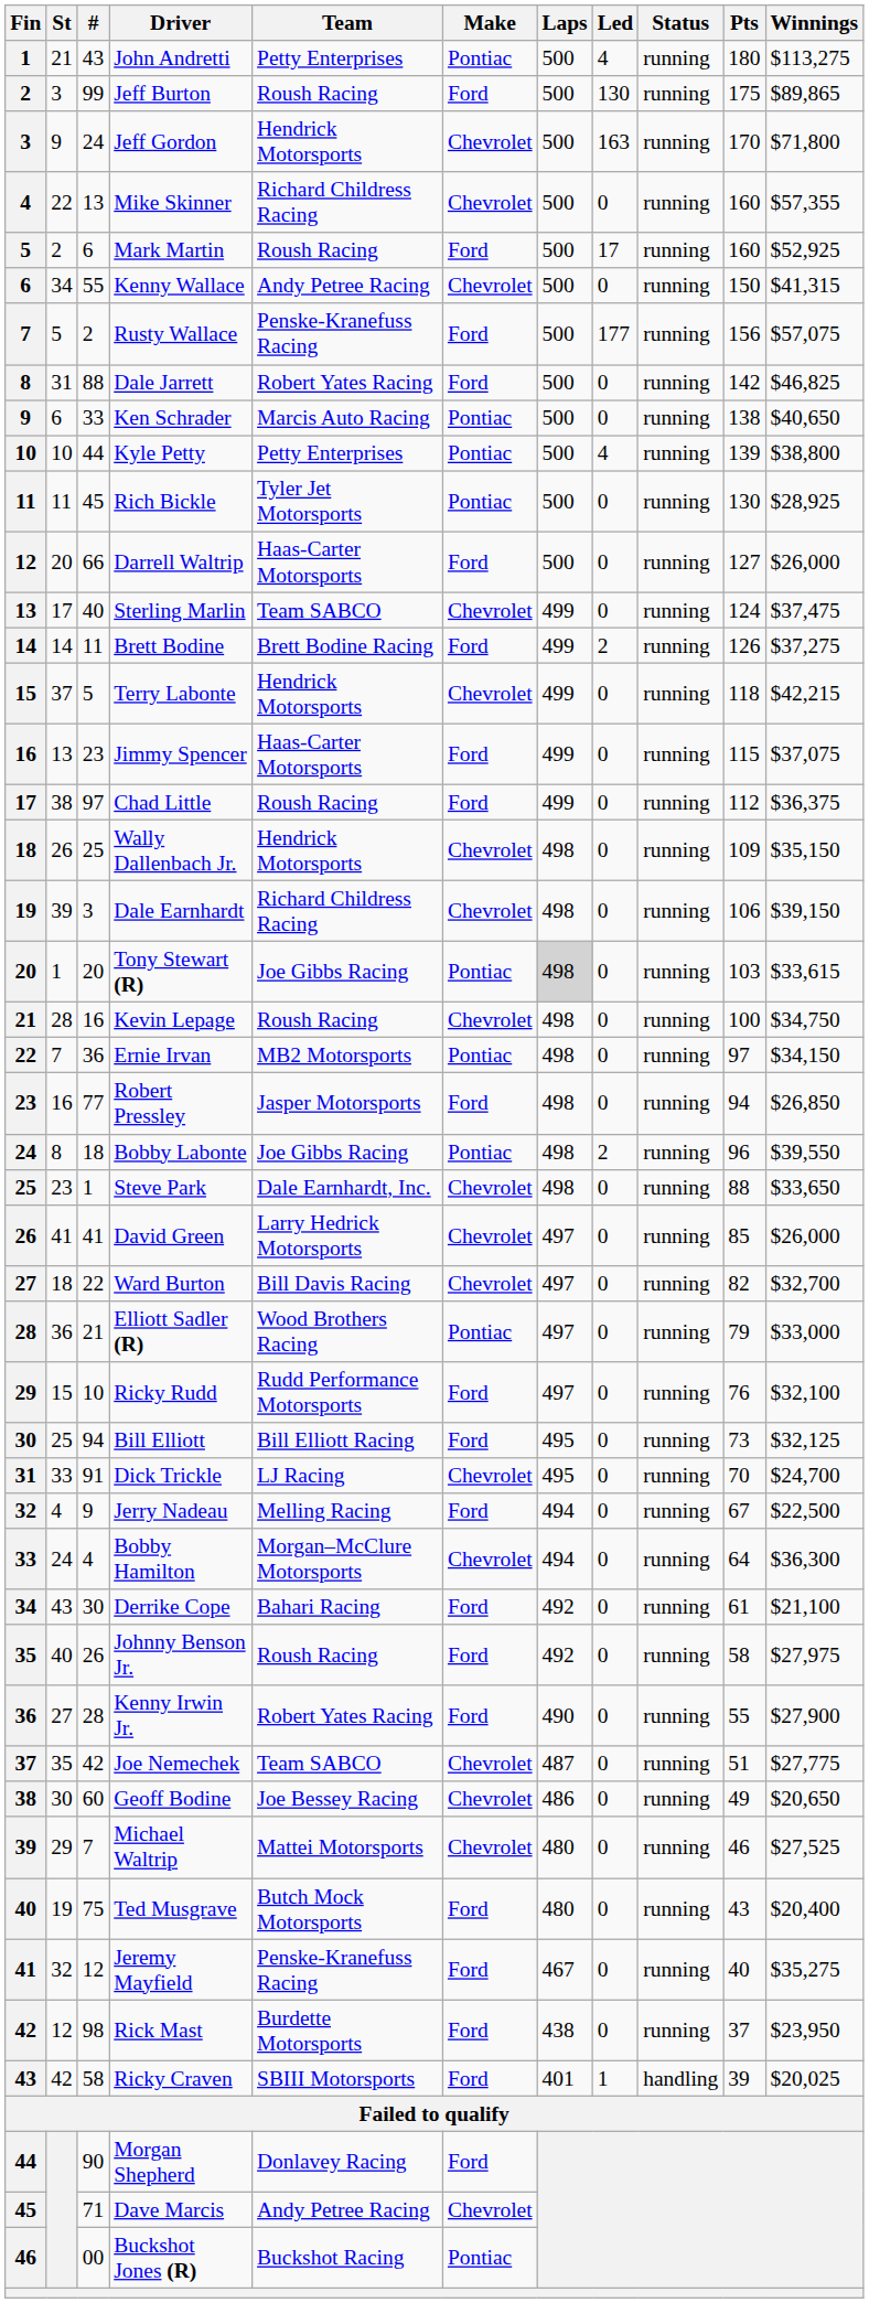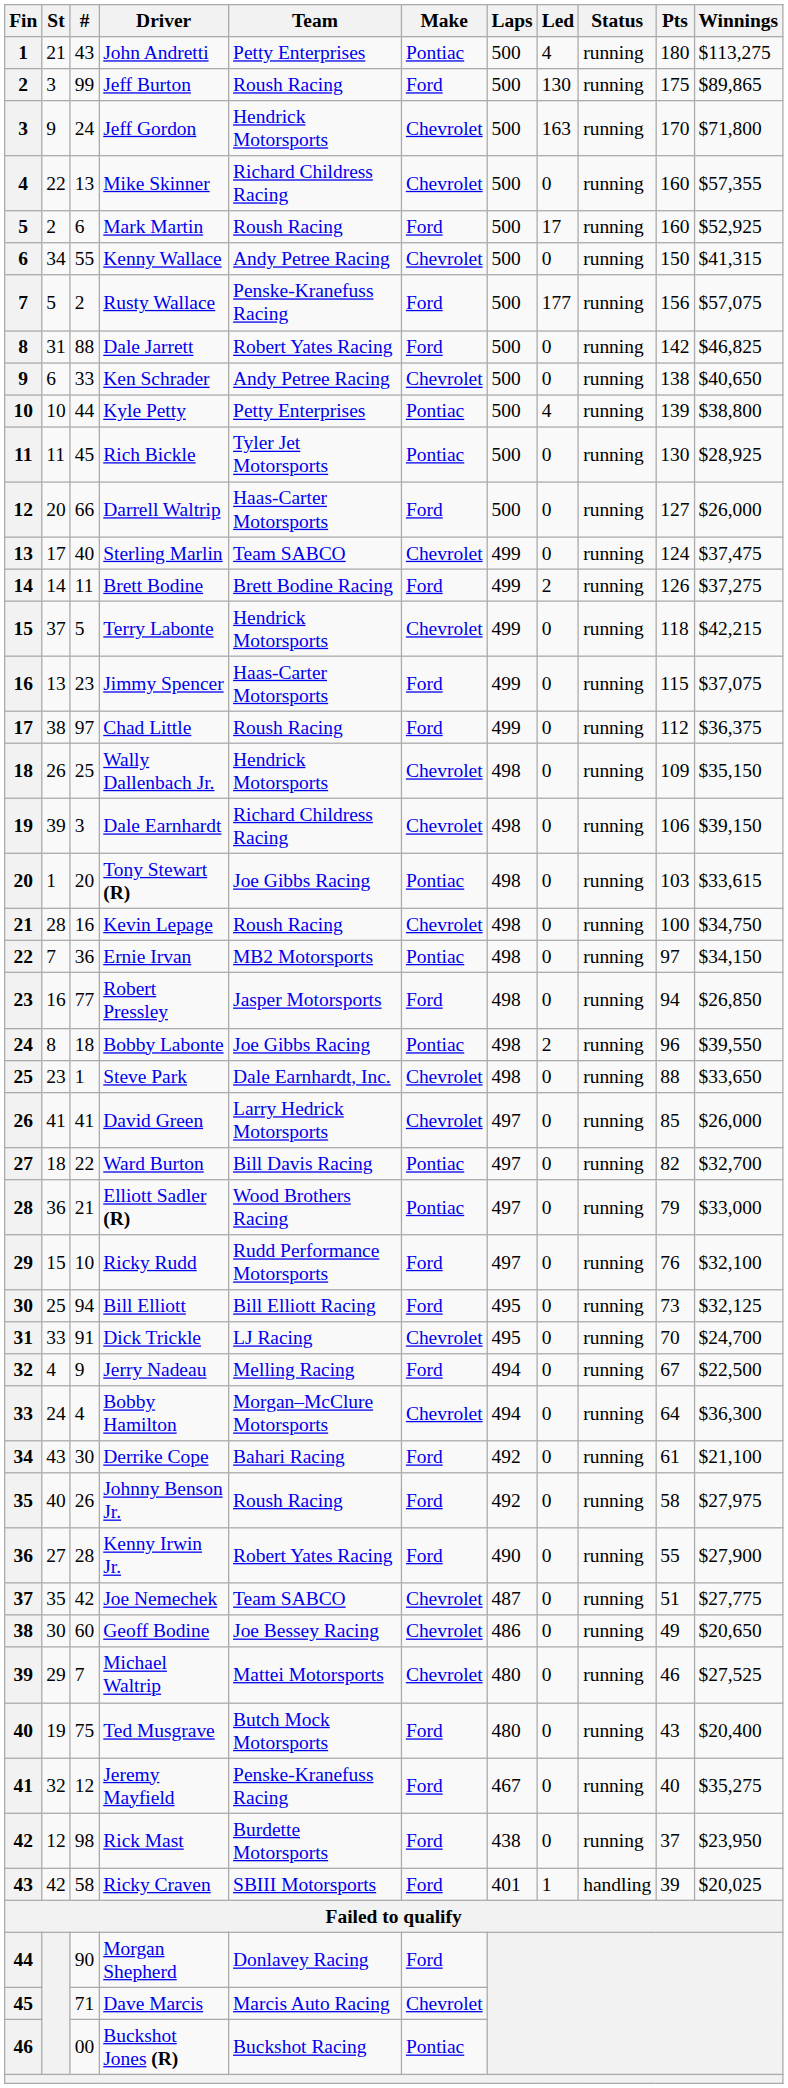Ken Schrader | Team: Marcis Auto Racing -> Andy Petree Racing
Ken Schrader | Make: Pontiac -> Chevrolet
Tony Stewart (R) | Laps: lightgrey background -> no background
Ward Burton | Make: Chevrolet -> Pontiac
Dave Marcis | Team: Andy Petree Racing -> Marcis Auto Racing
